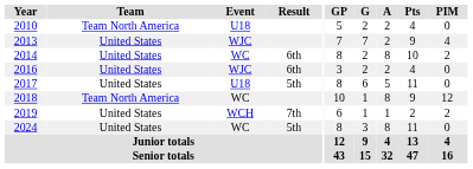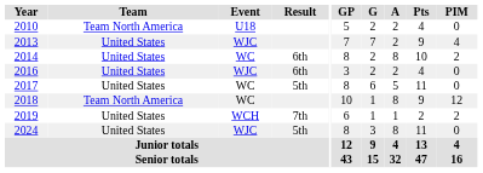2017 | Event: U18 -> WC
2024 | Event: WC -> WJC
